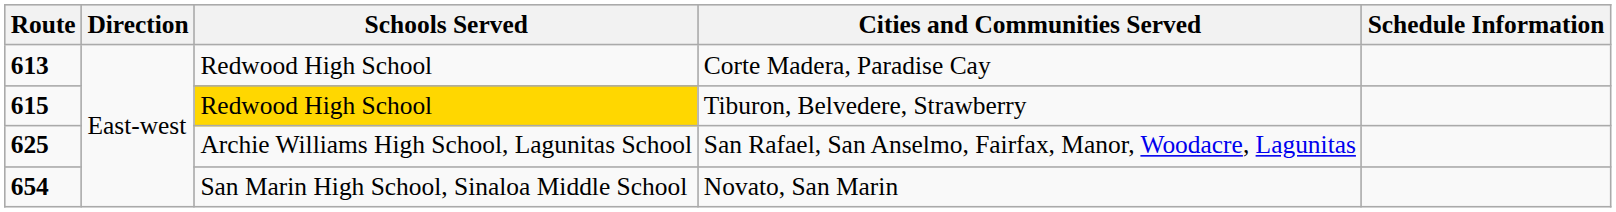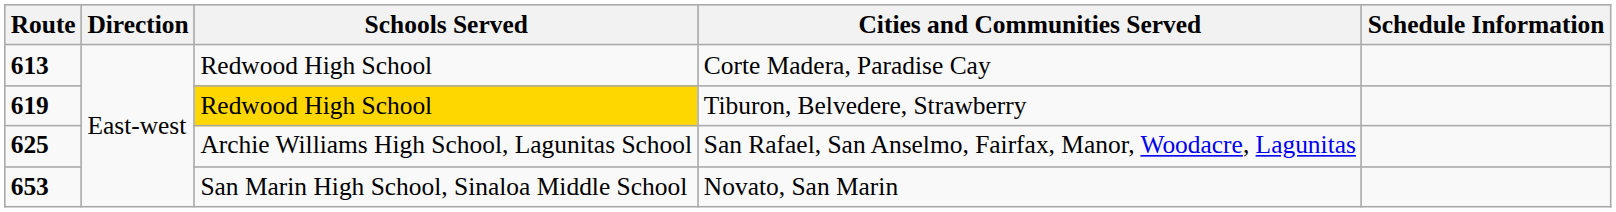Tiburon, Belvedere, Strawberry | Route: 615 -> 619
Novato, San Marin | Route: 654 -> 653
